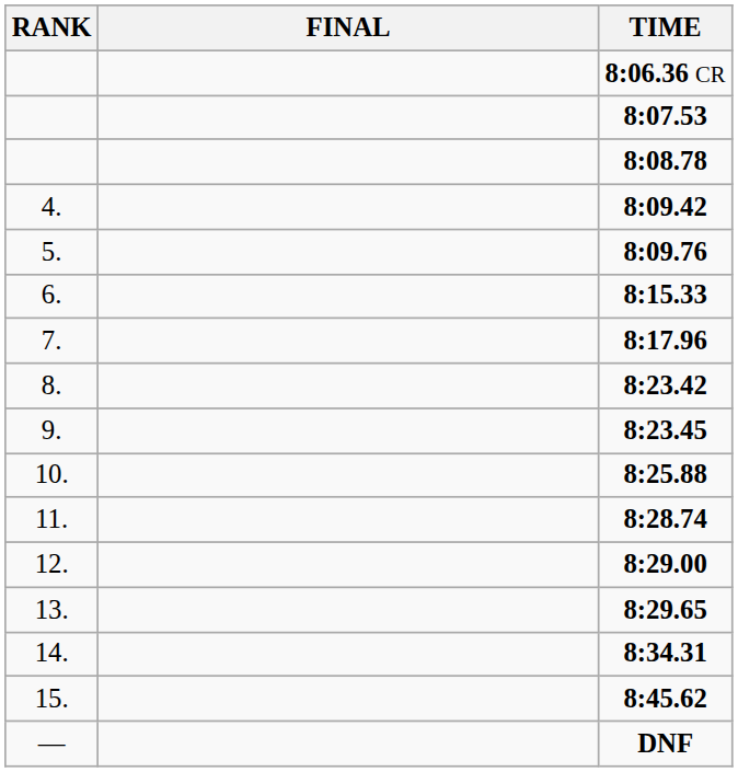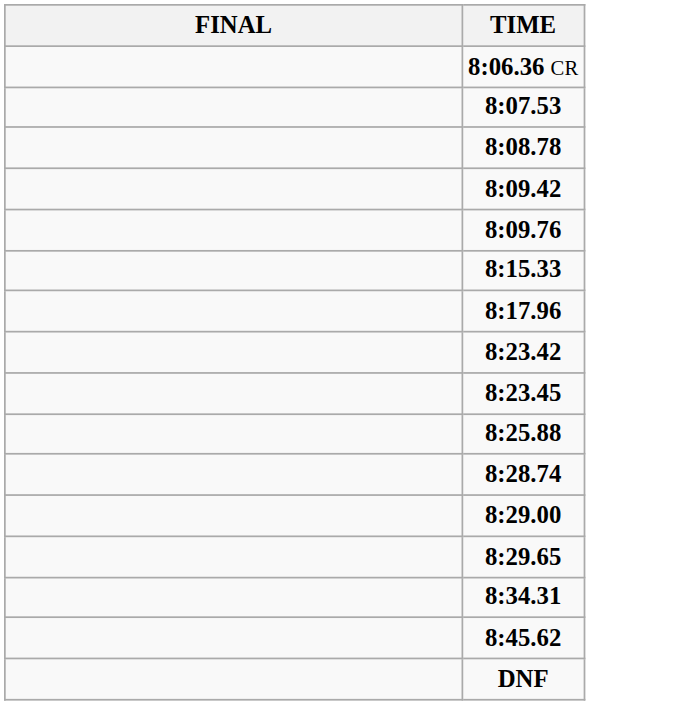- column: RANK | 4. | 5. | 6. | 7. | 8. | 9. | 10. | 11. | 12. | 13. | 14. | 15. | —
